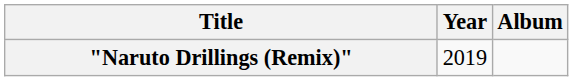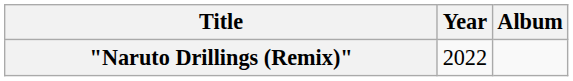"Naruto Drillings (Remix)" | Year: 2019 -> 2022
